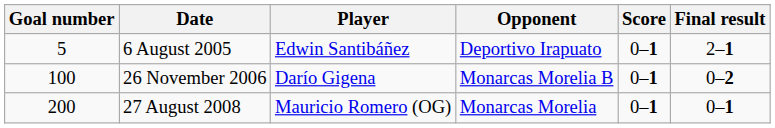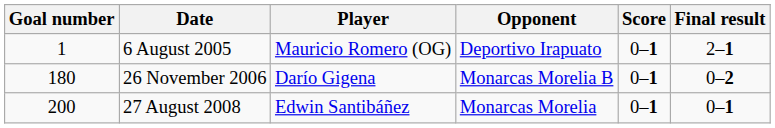6 August 2005 | Goal number: 5 -> 1
6 August 2005 | Player: Edwin Santibáñez -> Mauricio Romero (OG)
26 November 2006 | Goal number: 100 -> 180
27 August 2008 | Player: Mauricio Romero (OG) -> Edwin Santibáñez
